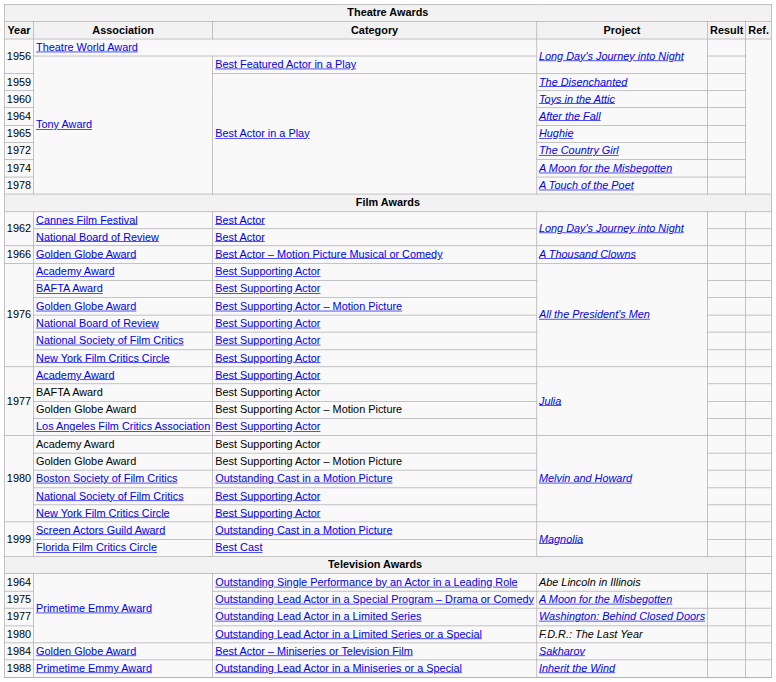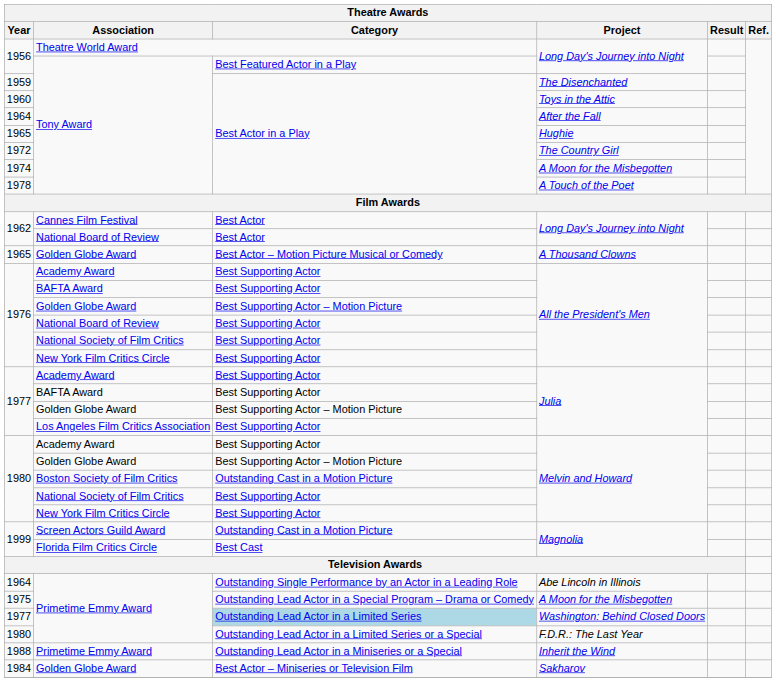A Thousand Clowns | Year: 1966 -> 1965
Washington: Behind Closed Doors | Category: no background -> lightblue background
rows swapped: Sakharov <-> Inherit the Wind
